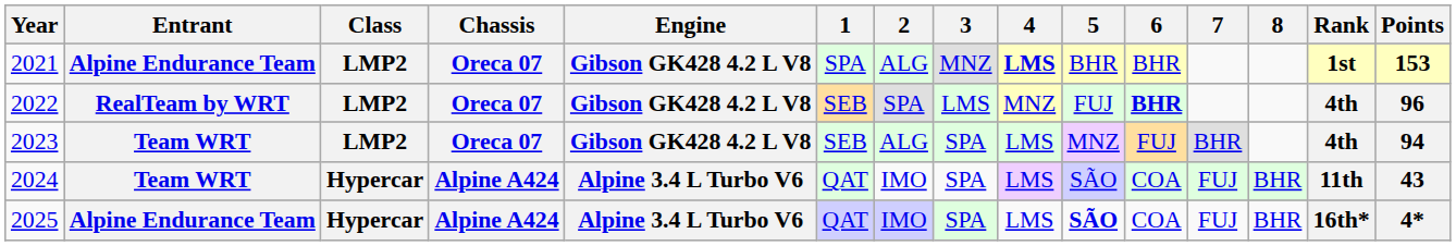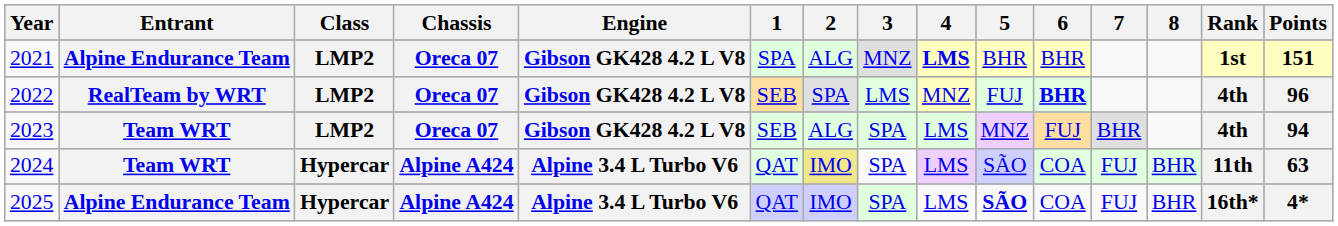2021 | Points: 153 -> 151
2024 | 2: no background -> khaki background
2024 | Points: 43 -> 63
